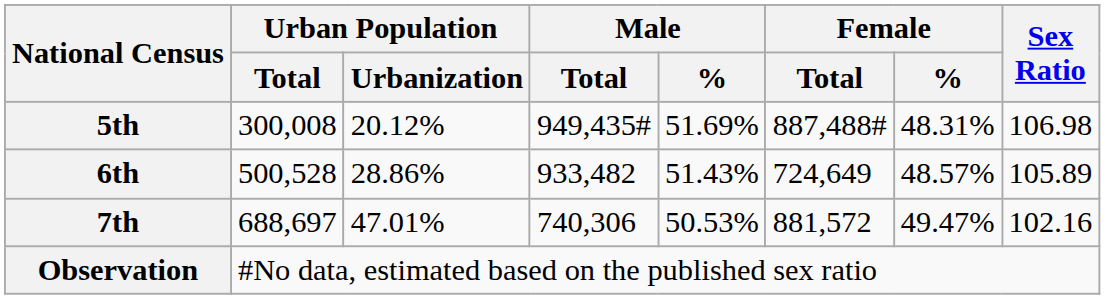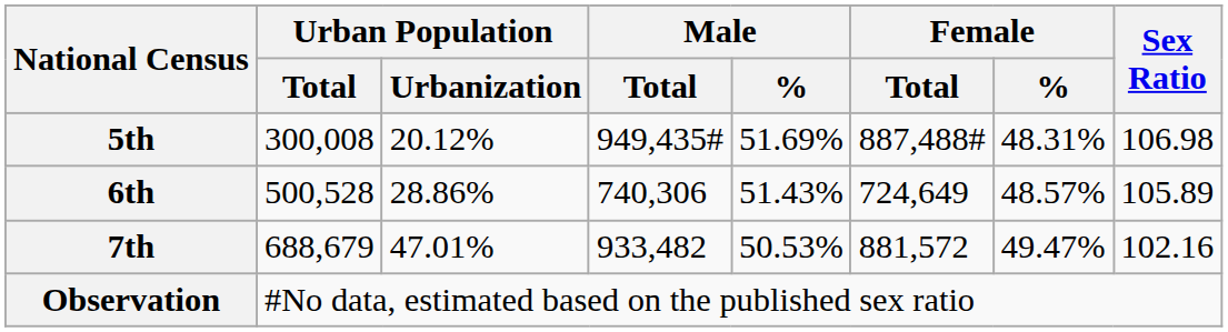6th | Male / Total: 933,482 -> 740,306
7th | Urban Population / Total: 688,697 -> 688,679
7th | Male / Total: 740,306 -> 933,482
